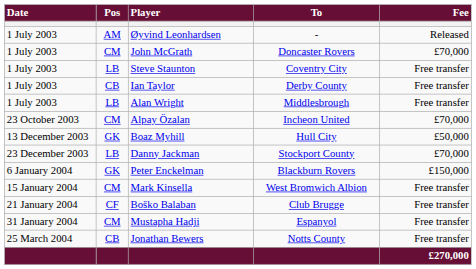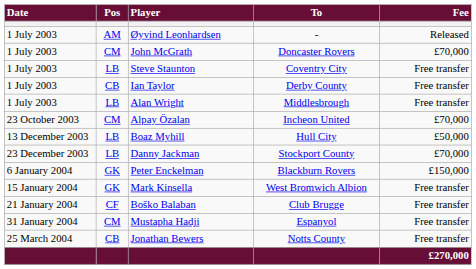Boaz Myhill | Pos: GK -> LB
Mark Kinsella | Pos: CM -> GK
